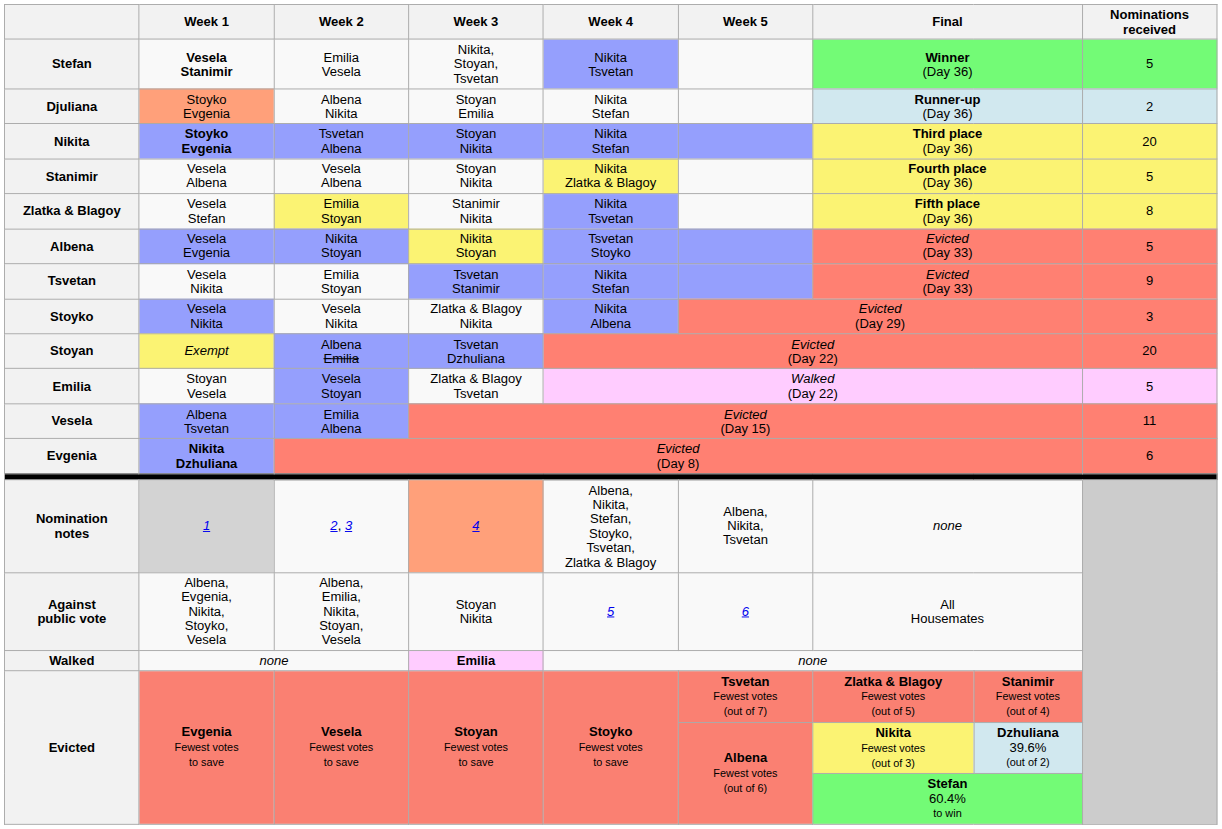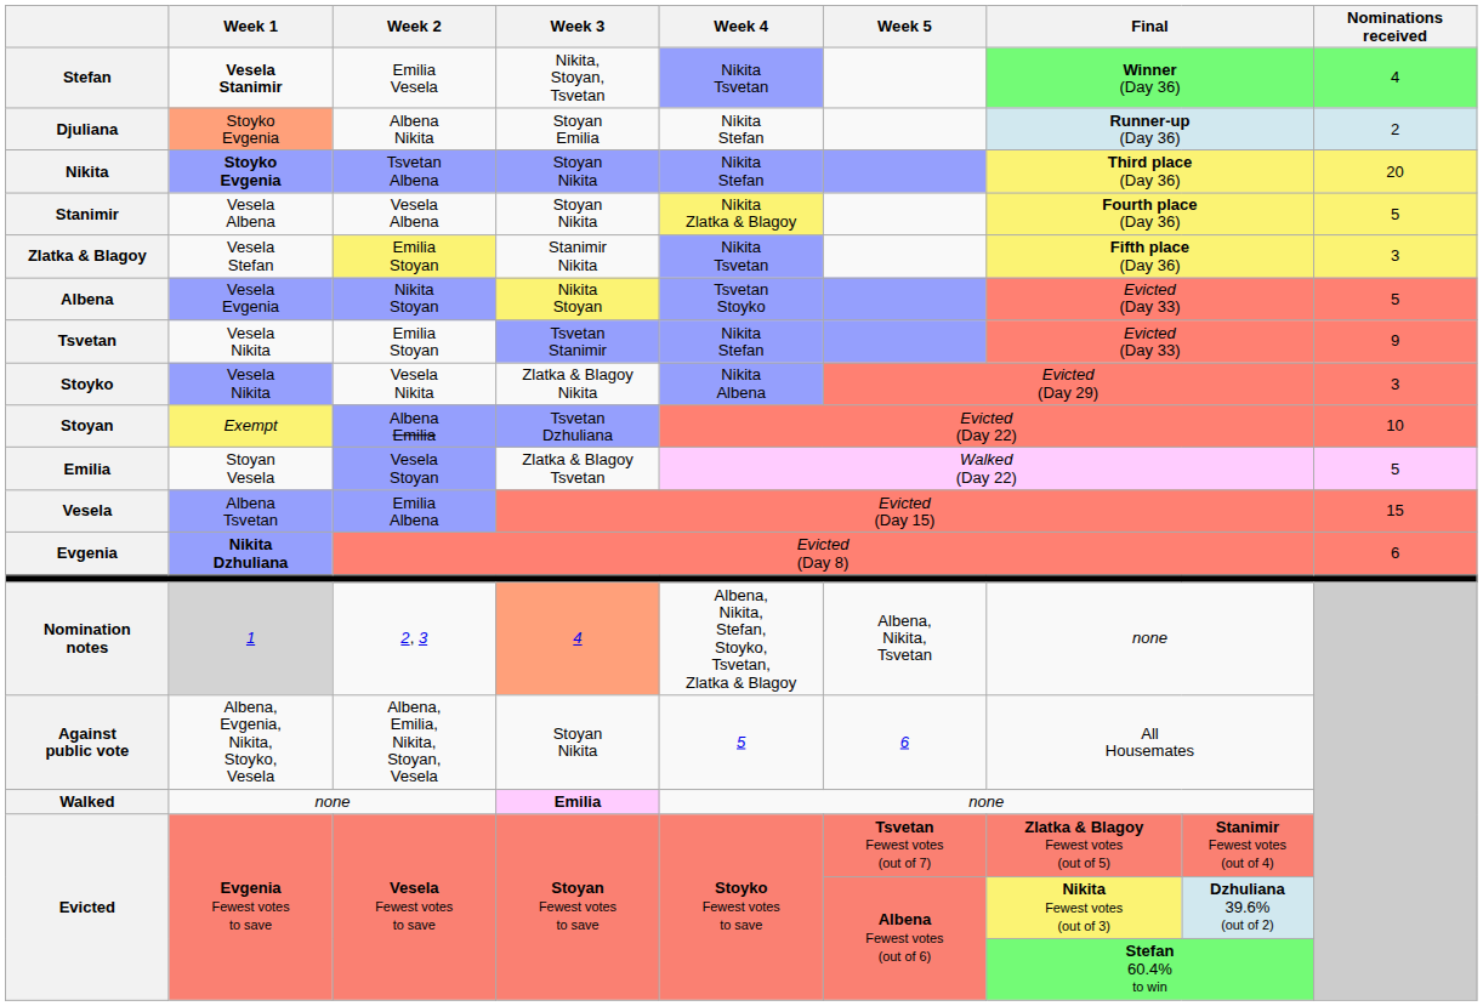Stefan | Nominations received: 5 -> 4
Zlatka & Blagoy | Nominations received: 8 -> 3
Stoyan | Nominations received: 20 -> 10
Vesela | Nominations received: 11 -> 15
